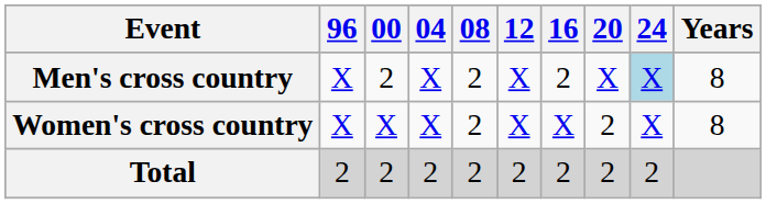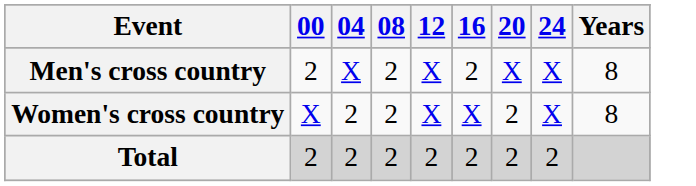- column: 96 | X | X | 2
Men's cross country | 24: lightblue background -> no background
Women's cross country | 04: X -> 2
